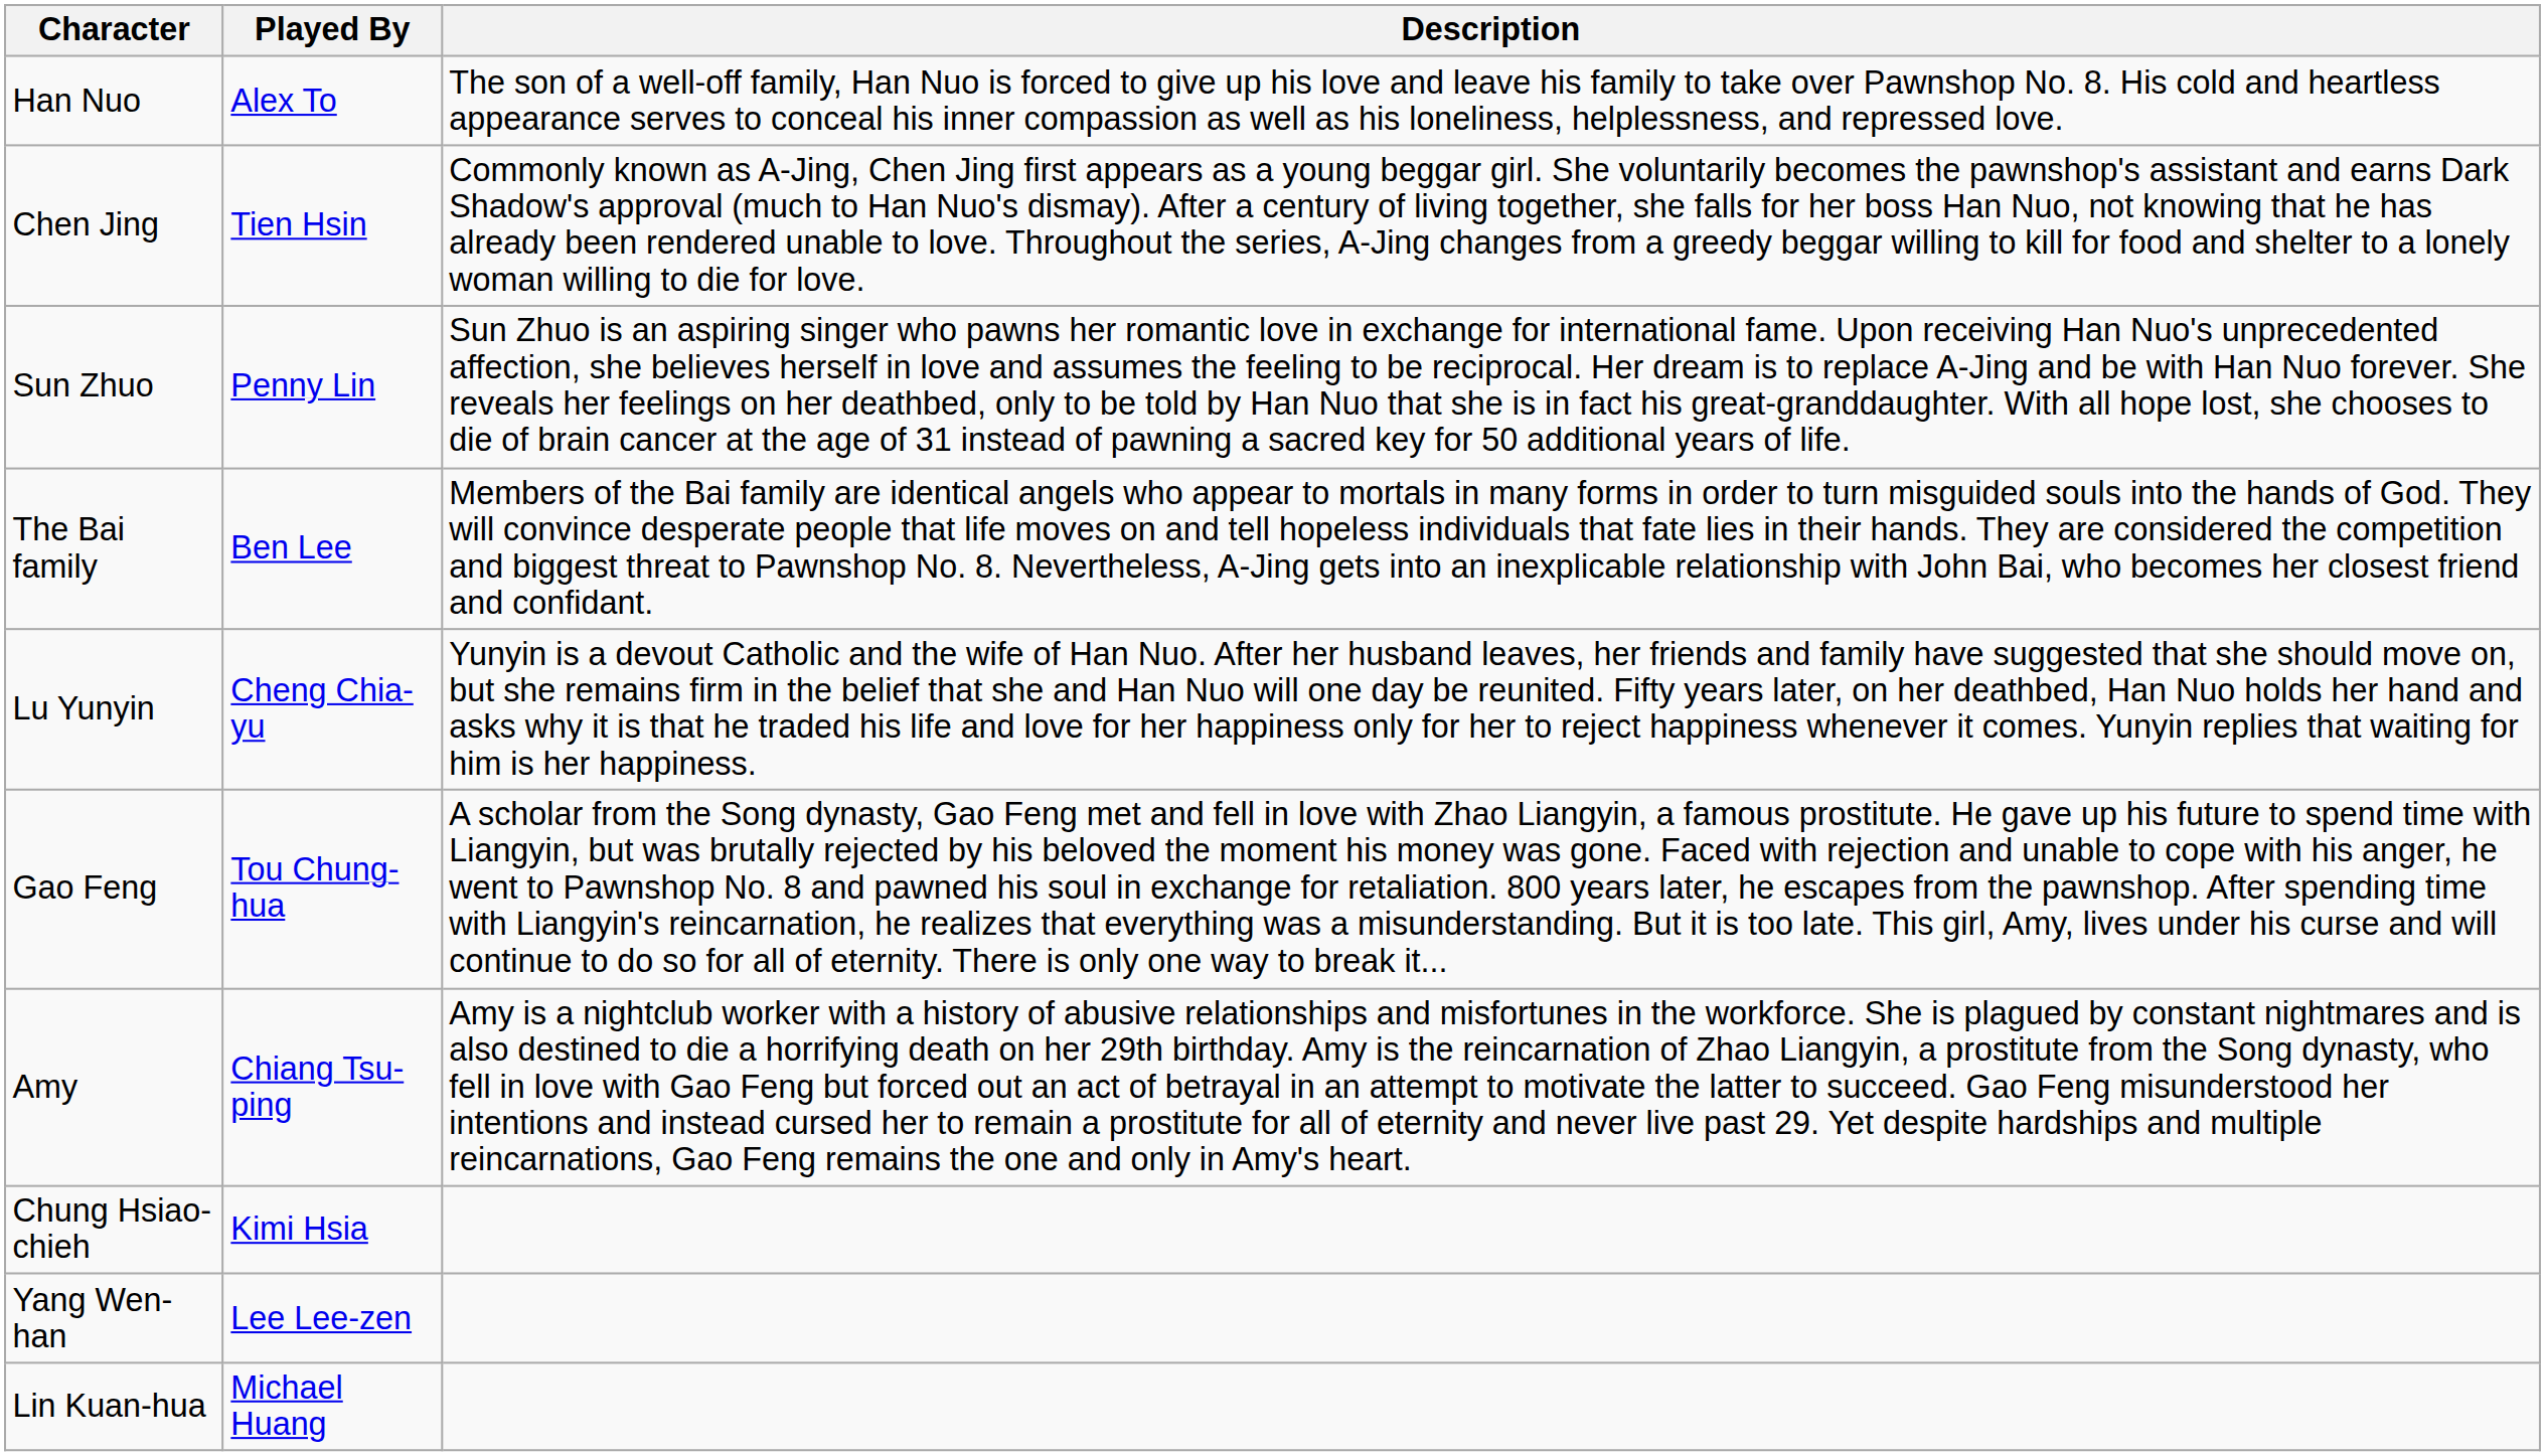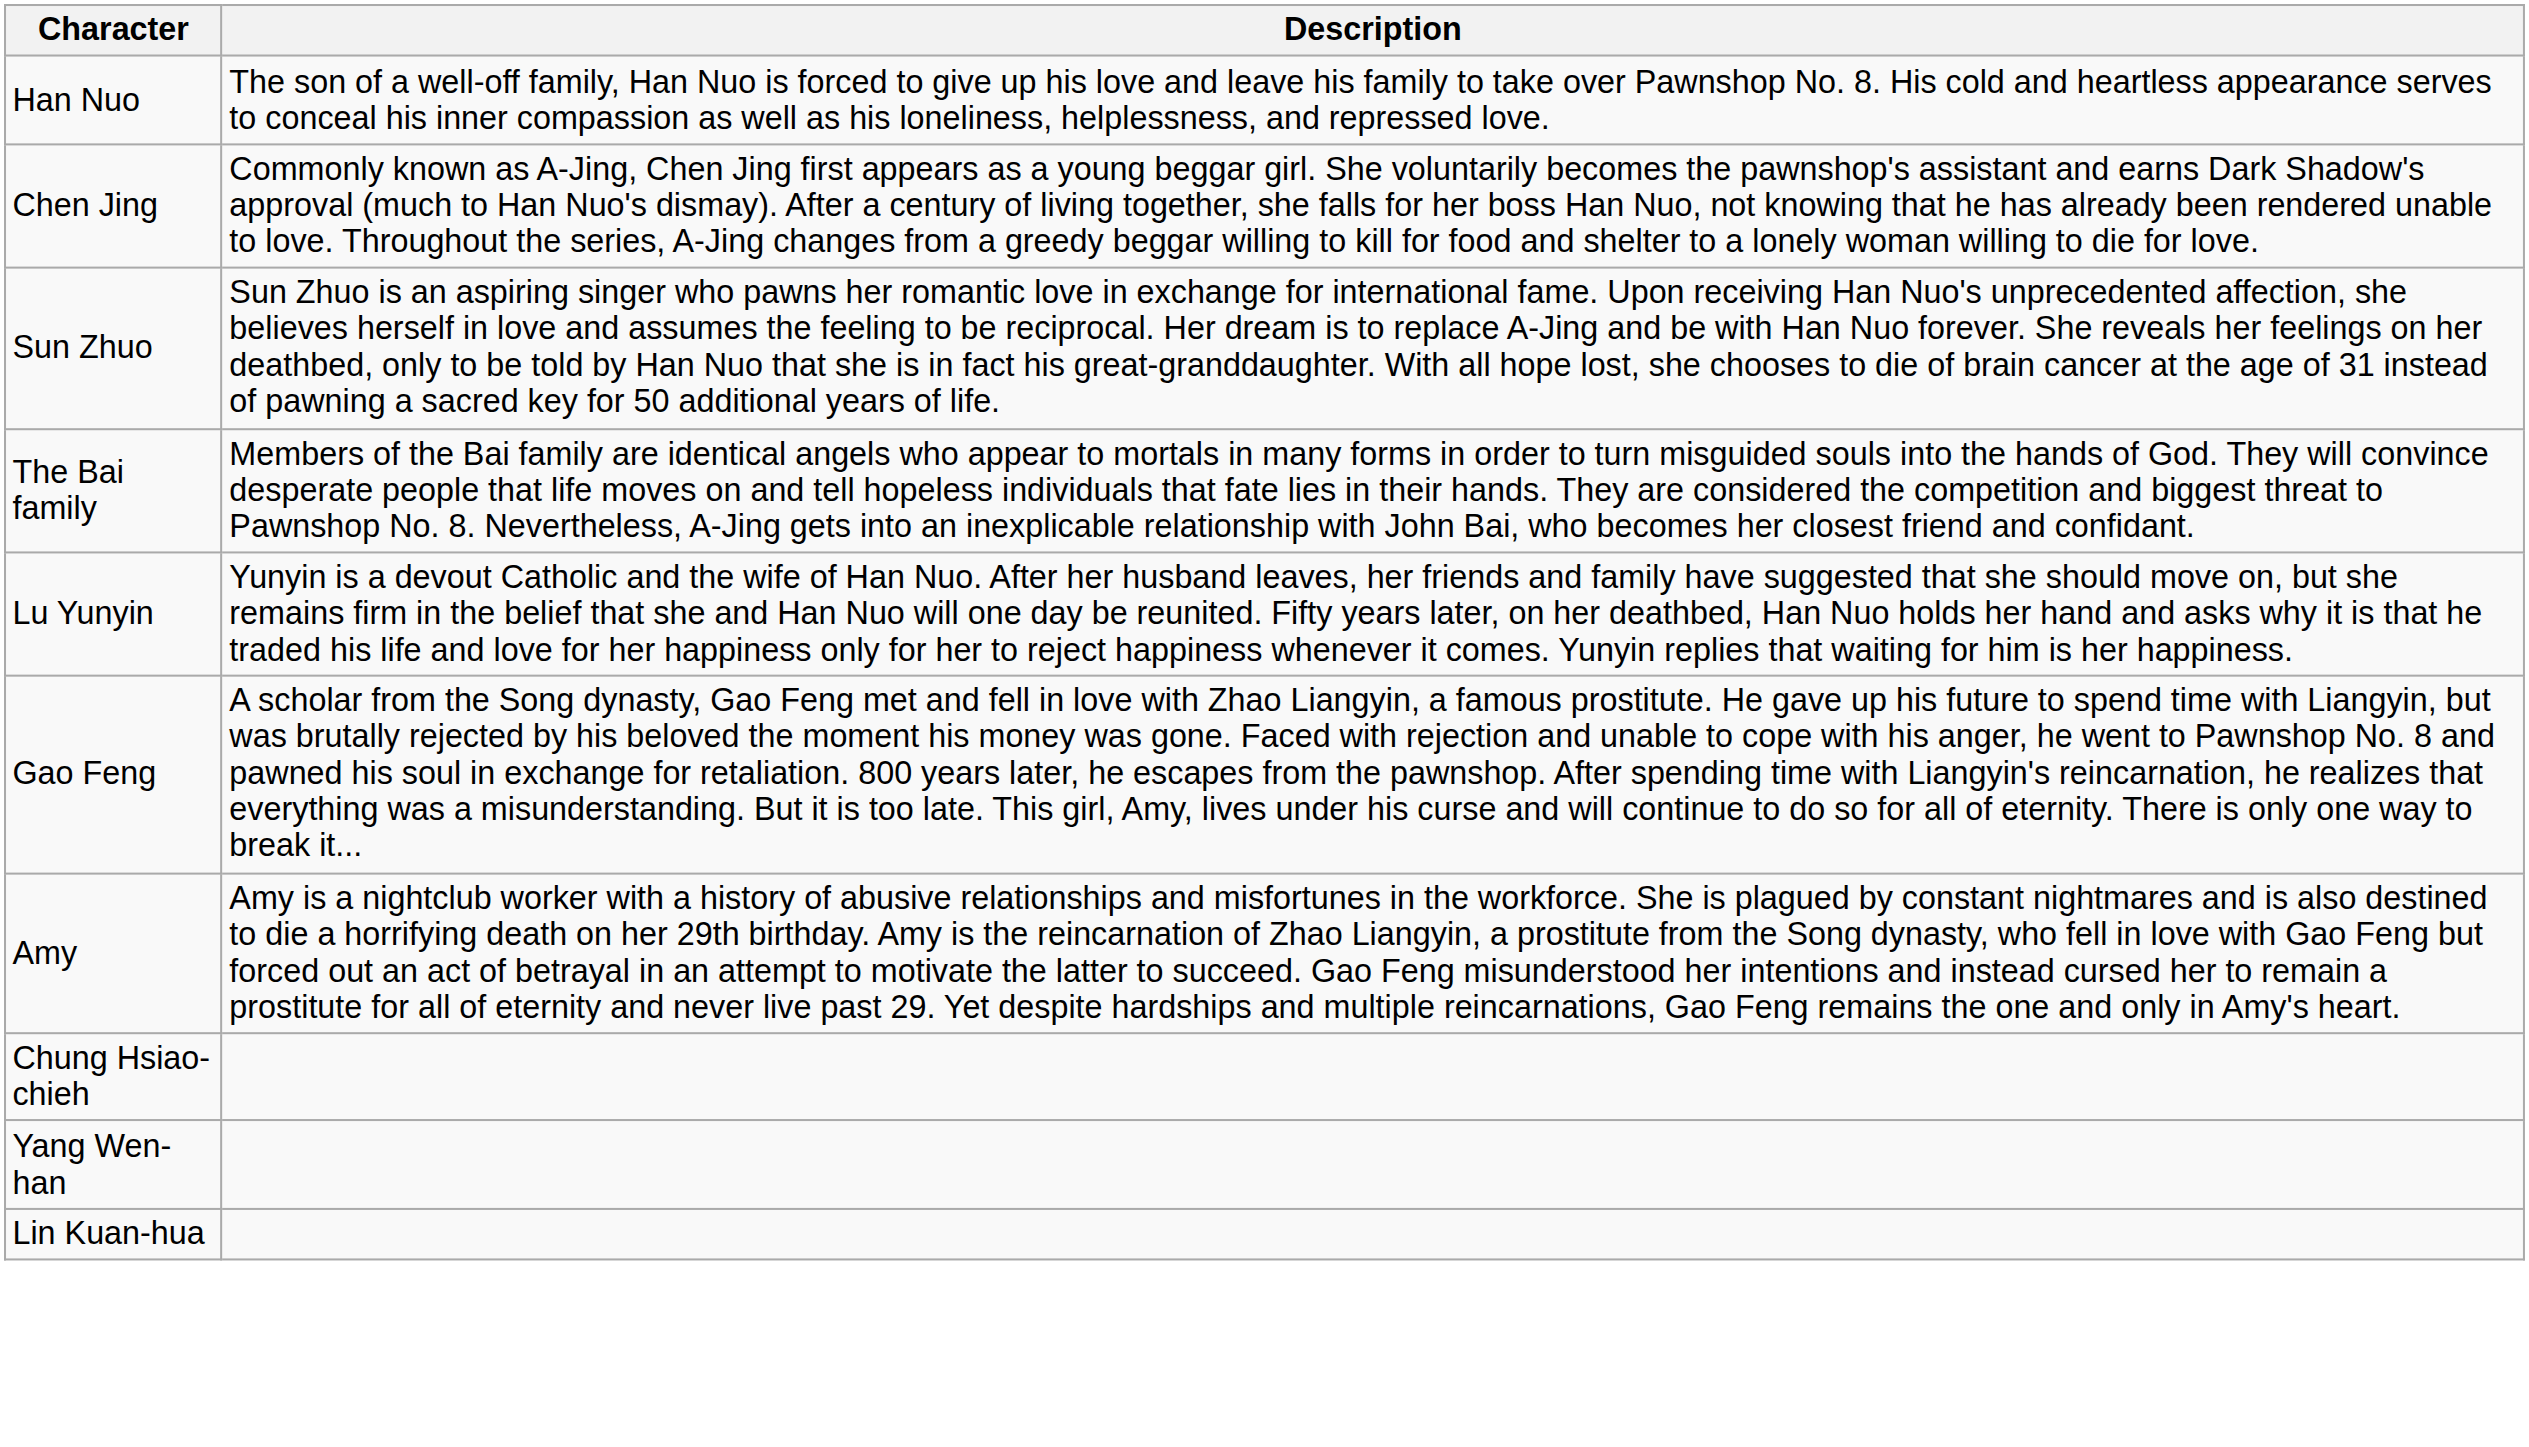- column: Played By | Alex To | Tien Hsin | Penny Lin | Ben Lee | Cheng Chia-yu | Tou Chung-hua | Chiang Tsu-ping | Kimi Hsia | Lee Lee-zen | Michael Huang
